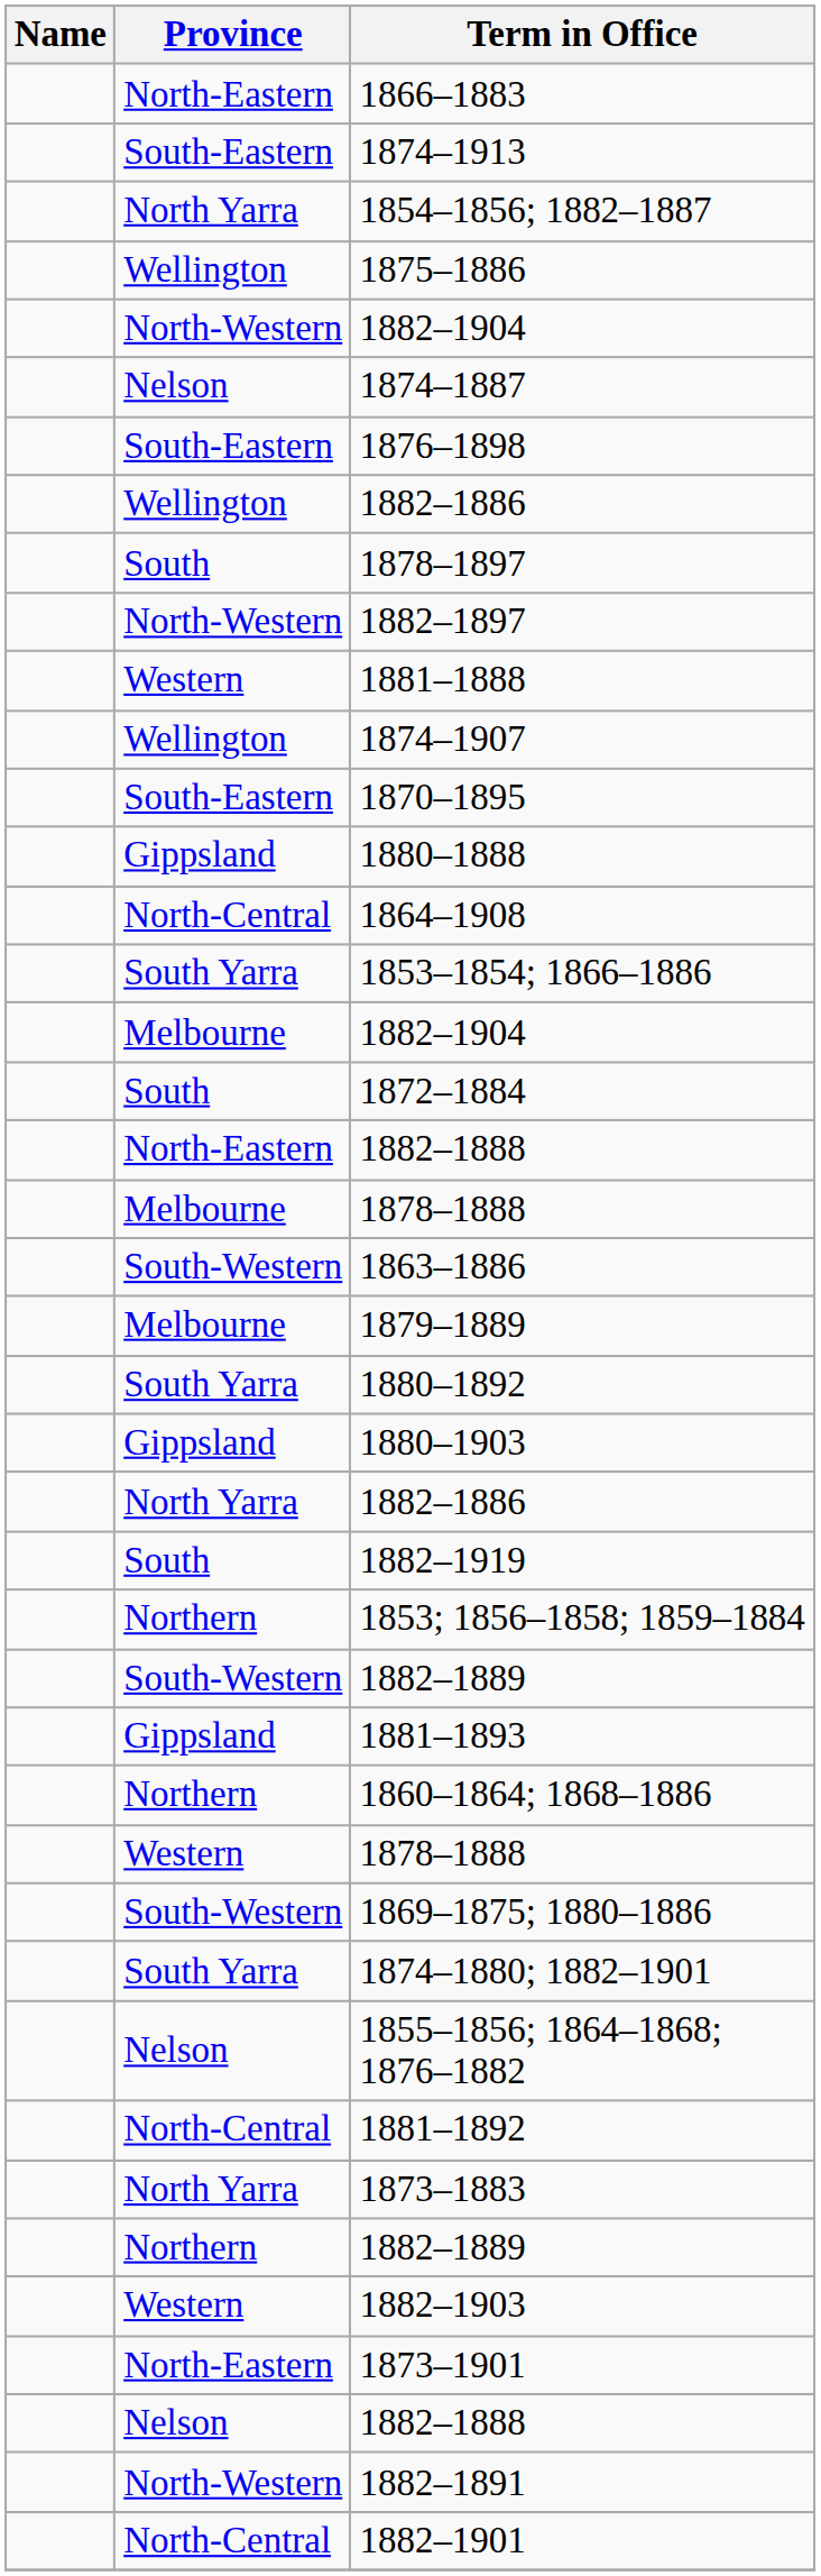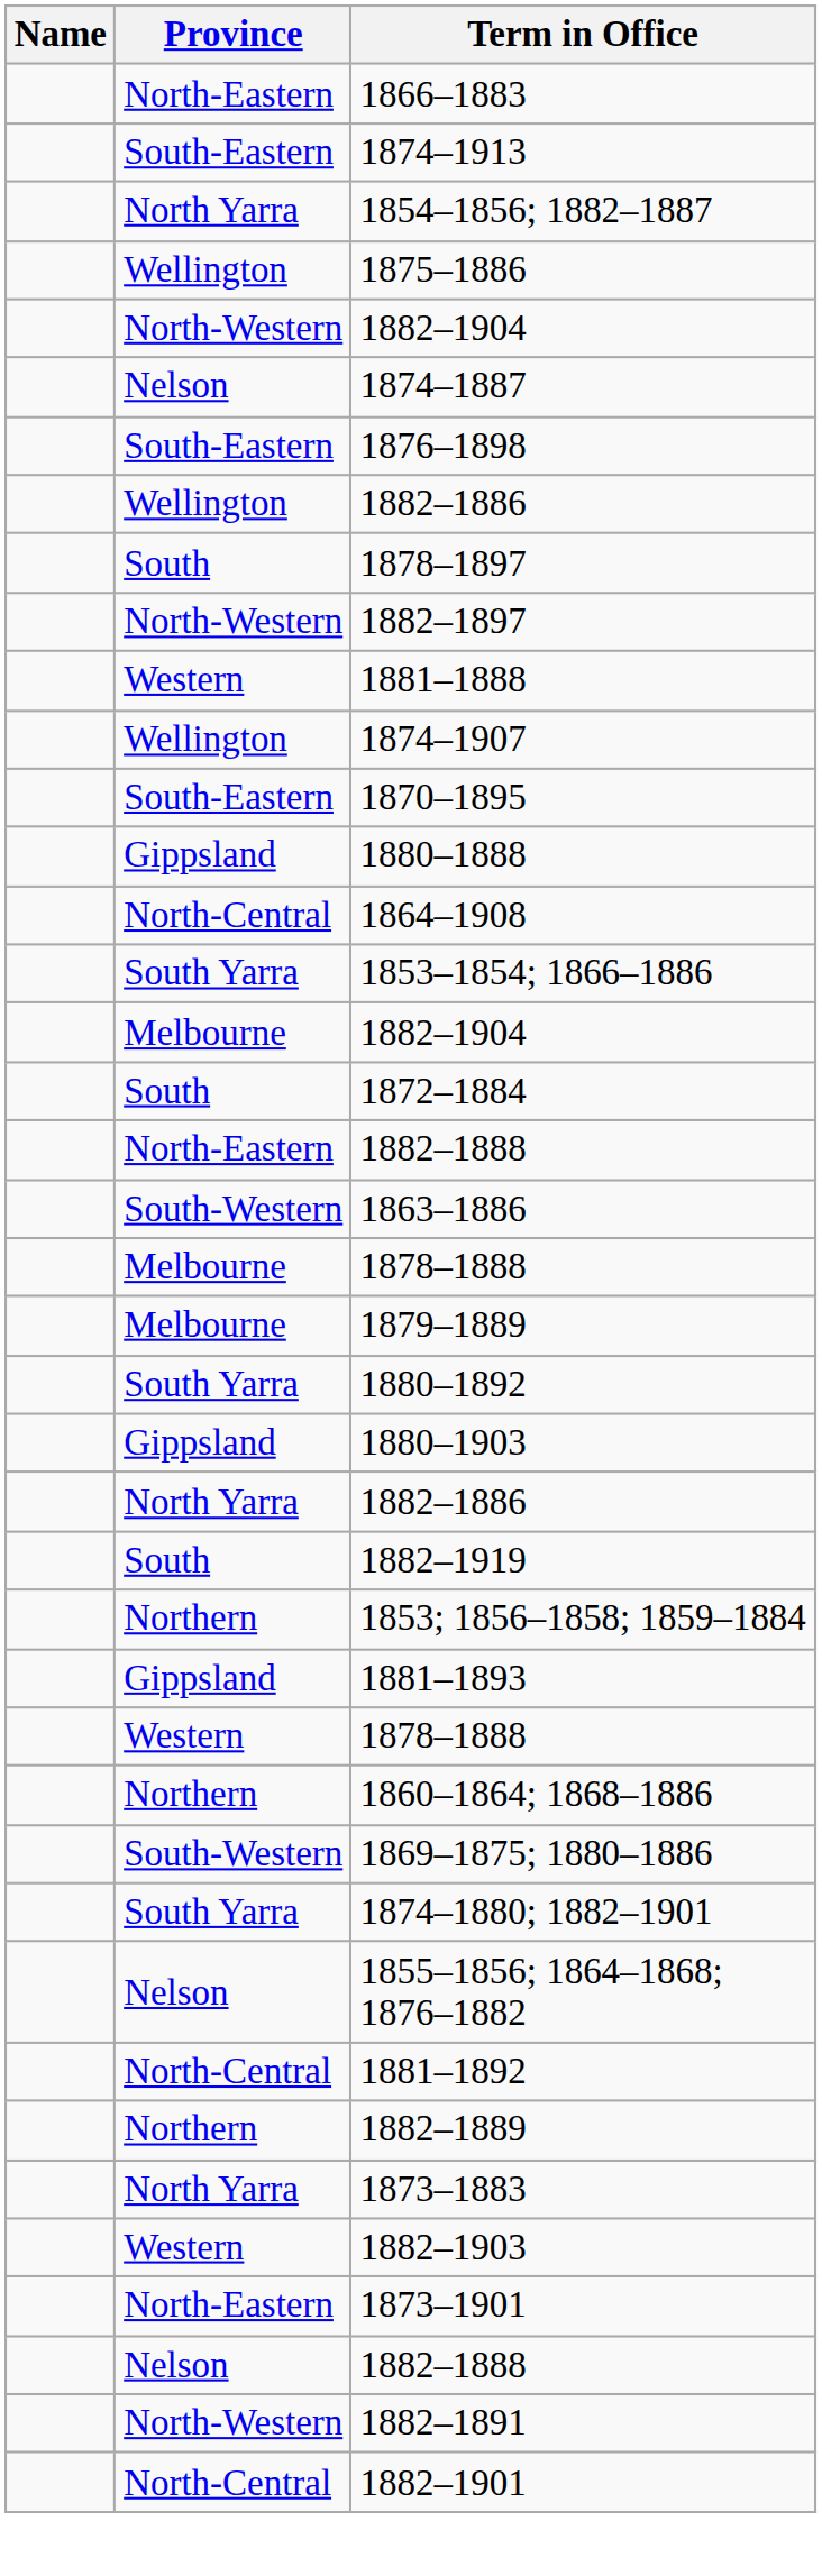rows swapped: Melbourne / 1878–1888 <-> 1863–1886
- row: South-Western | 1882–1889
rows swapped: 1860–1864; 1868–1886 <-> Western / 1878–1888
rows swapped: Northern / 1882–1889 <-> 1873–1883
